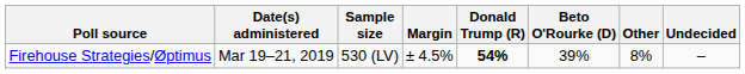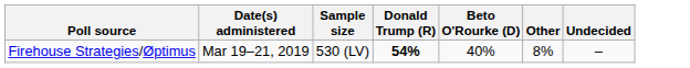- column: Margin | ± 4.5%
Firehouse Strategies/Øptimus | Beto O'Rourke (D): 39% -> 40%
